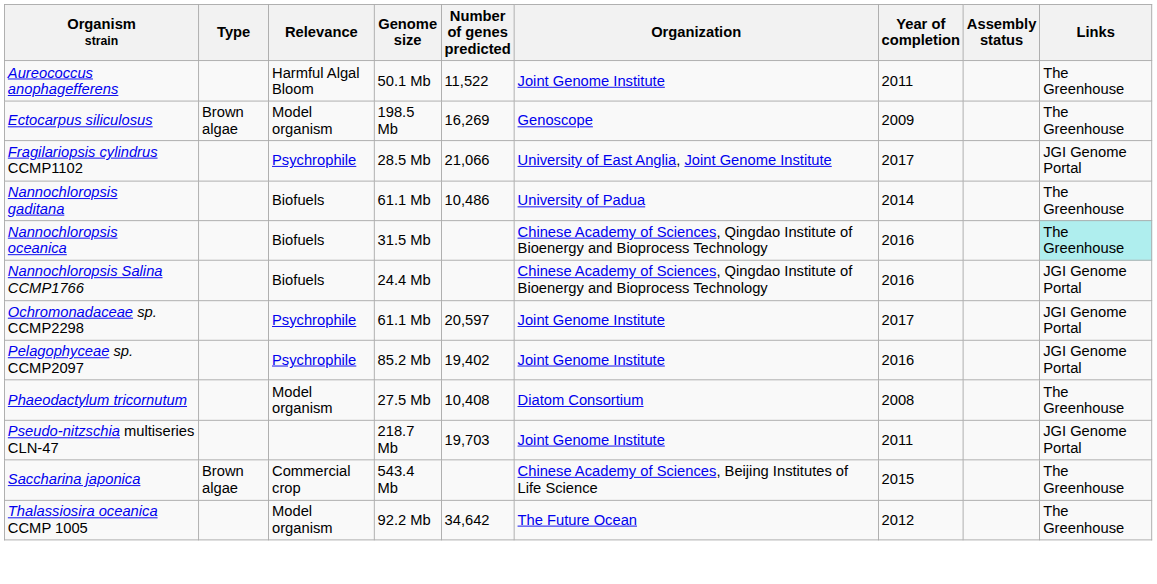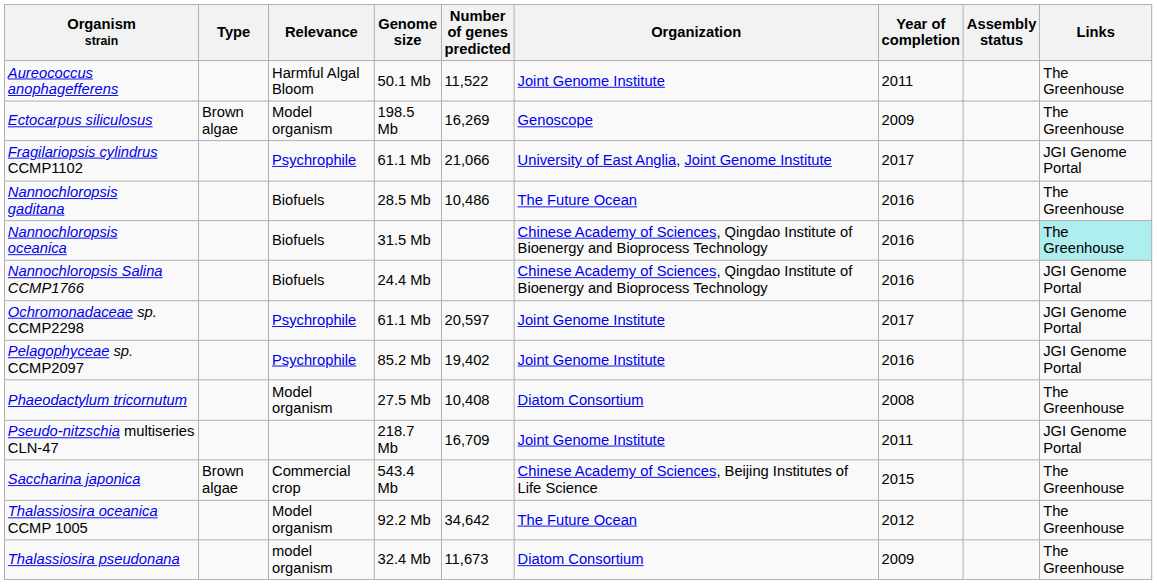Fragilariopsis cylindrus CCMP1102 | Genome size: 28.5 Mb -> 61.1 Mb
Nannochloropsis gaditana | Genome size: 61.1 Mb -> 28.5 Mb
Nannochloropsis gaditana | Organization: University of Padua -> The Future Ocean
Nannochloropsis gaditana | Year of completion: 2014 -> 2016
Pseudo-nitzschia multiseries CLN-47 | Number of genes predicted: 19,703 -> 16,709
+ row: Thalassiosira pseudonana | model organism | 32.4 Mb | 11,673 | Diatom Consortium | 2009 | The Greenhouse
